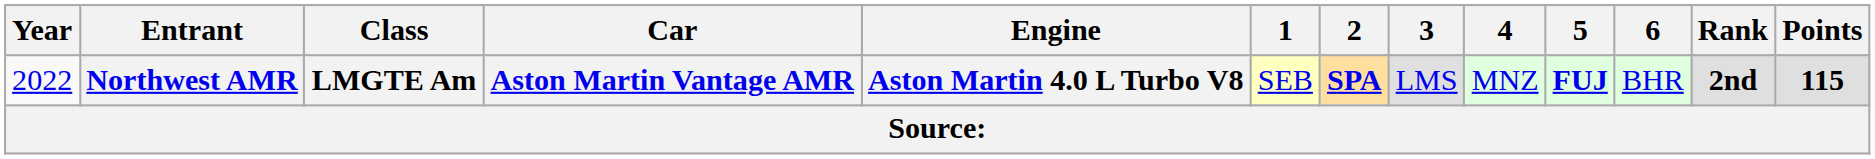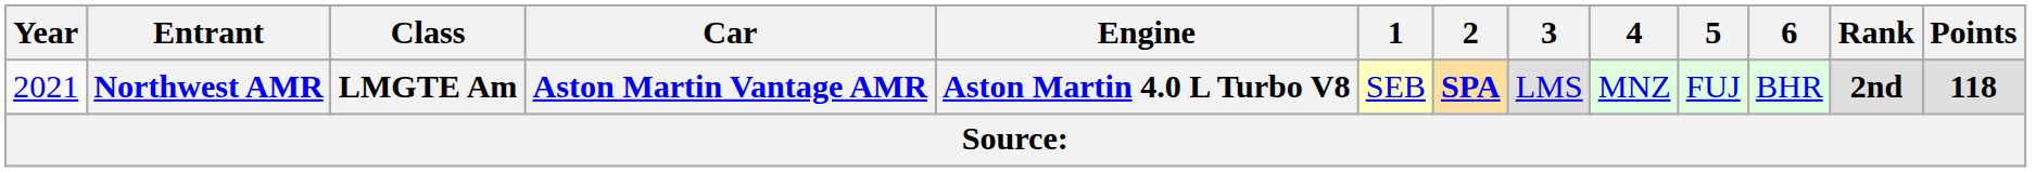Northwest AMR | Year: 2022 -> 2021
Northwest AMR | 5: bold -> normal
Northwest AMR | Points: 115 -> 118
